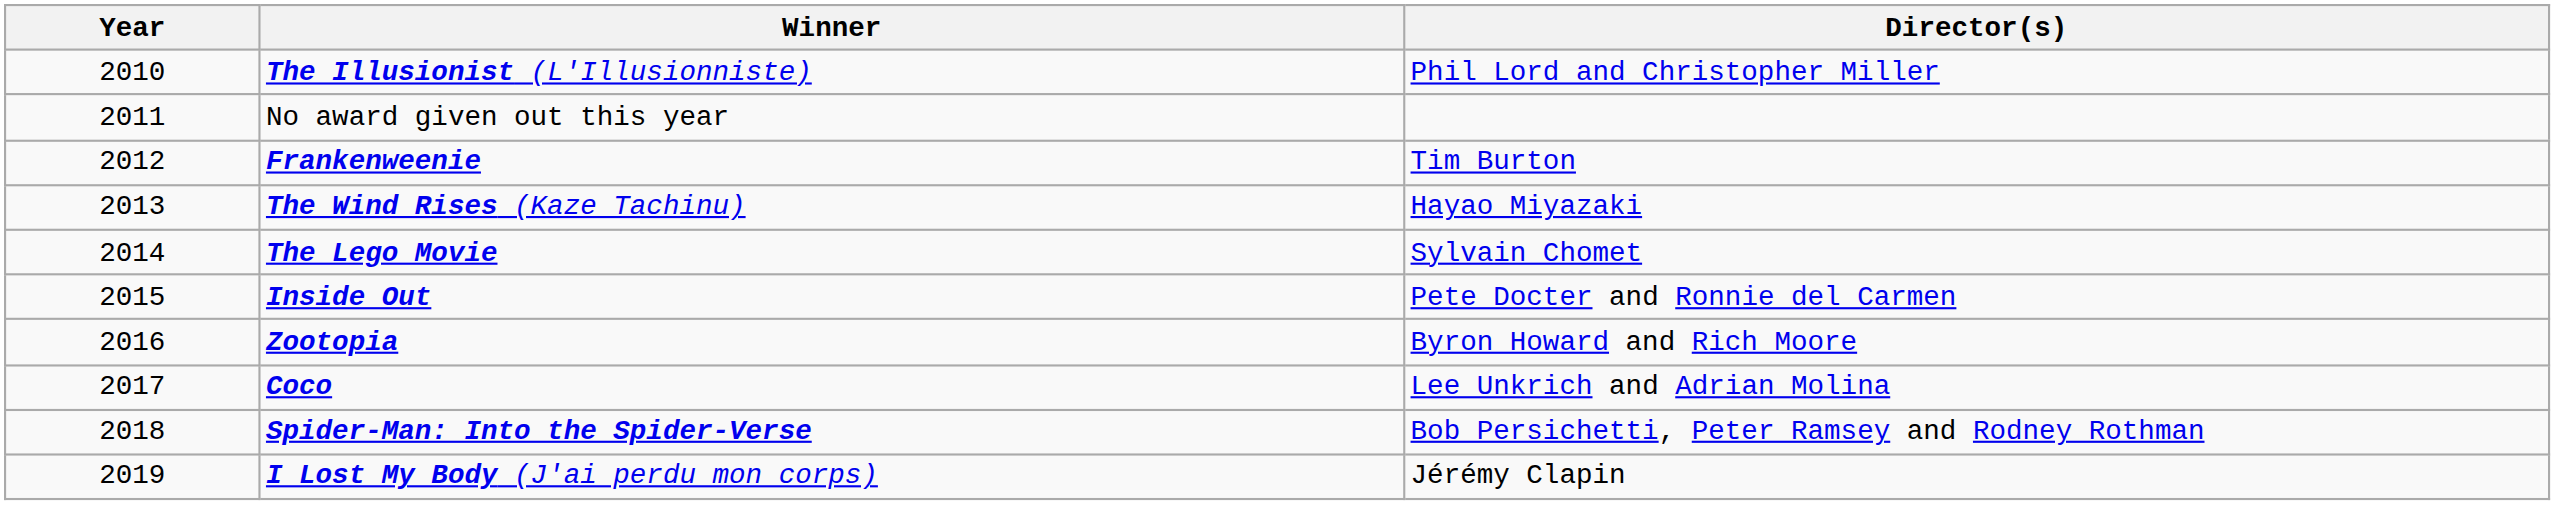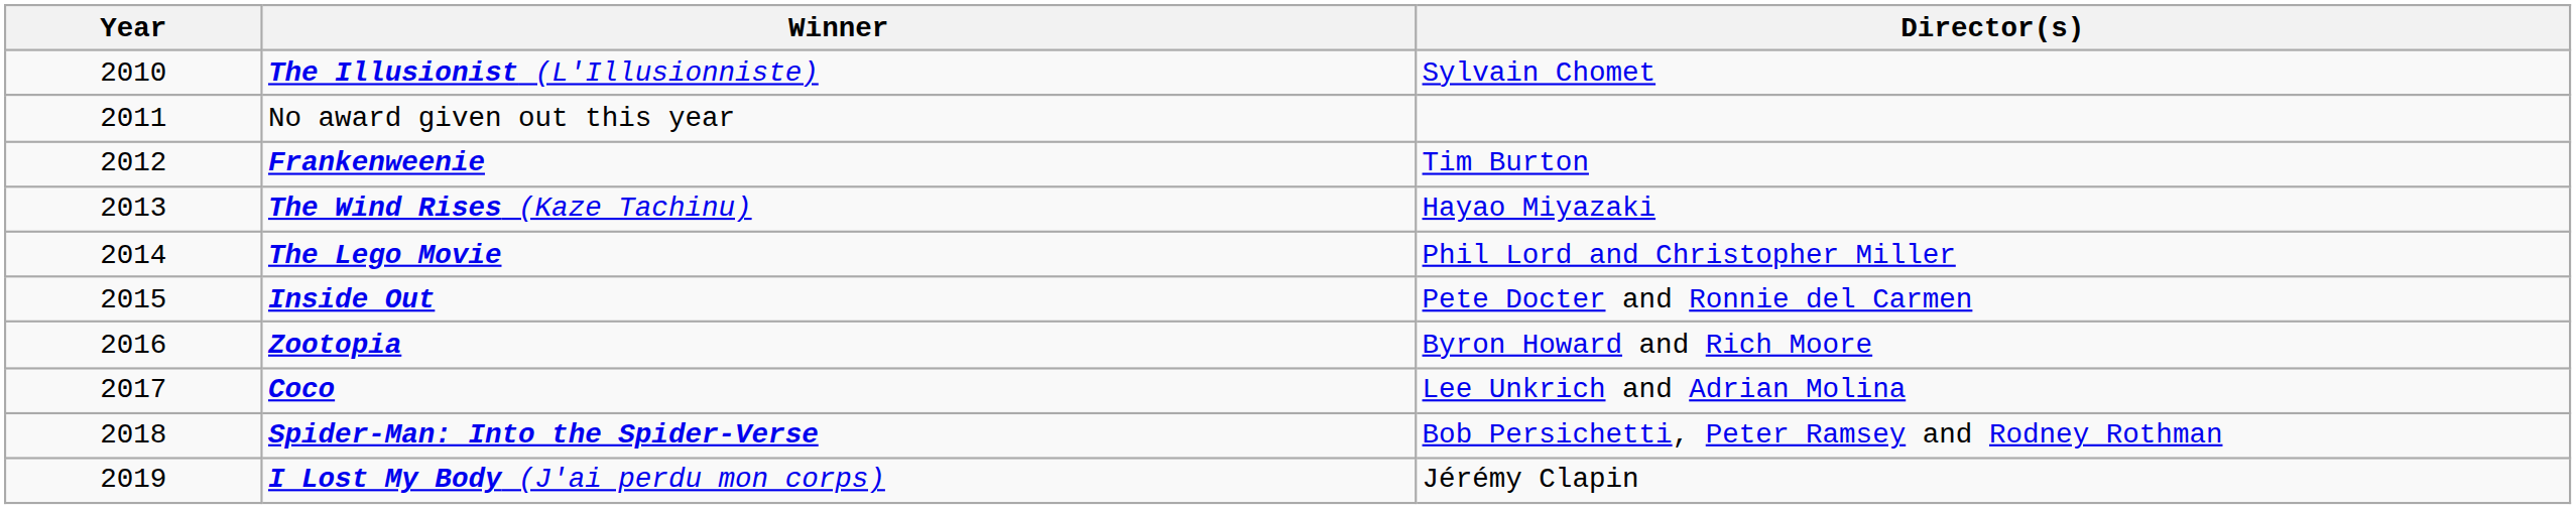The Illusionist (L'Illusionniste) | Director(s): Phil Lord and Christopher Miller -> Sylvain Chomet
The Lego Movie | Director(s): Sylvain Chomet -> Phil Lord and Christopher Miller
